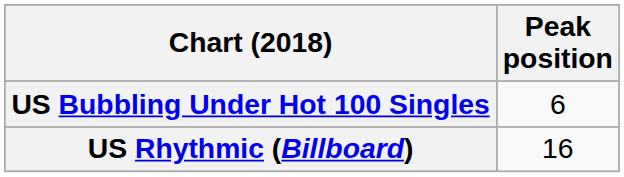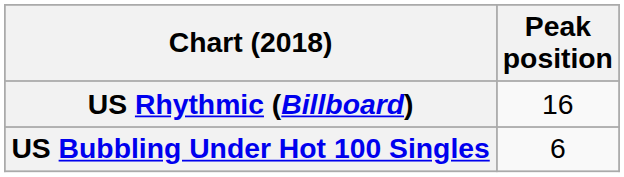rows swapped: US Bubbling Under Hot 100 Singles <-> US Rhythmic (Billboard)
